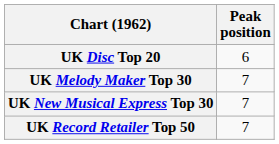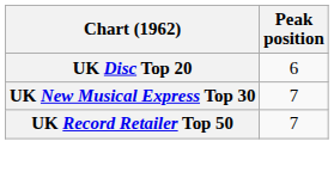- row: UK Melody Maker Top 30 | 7
